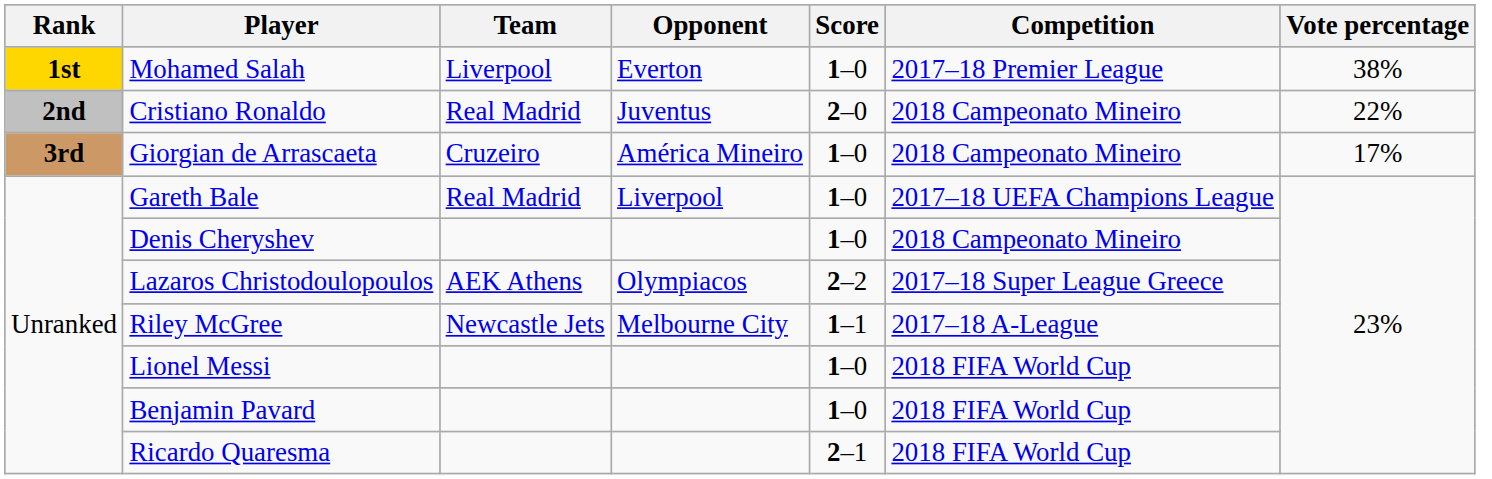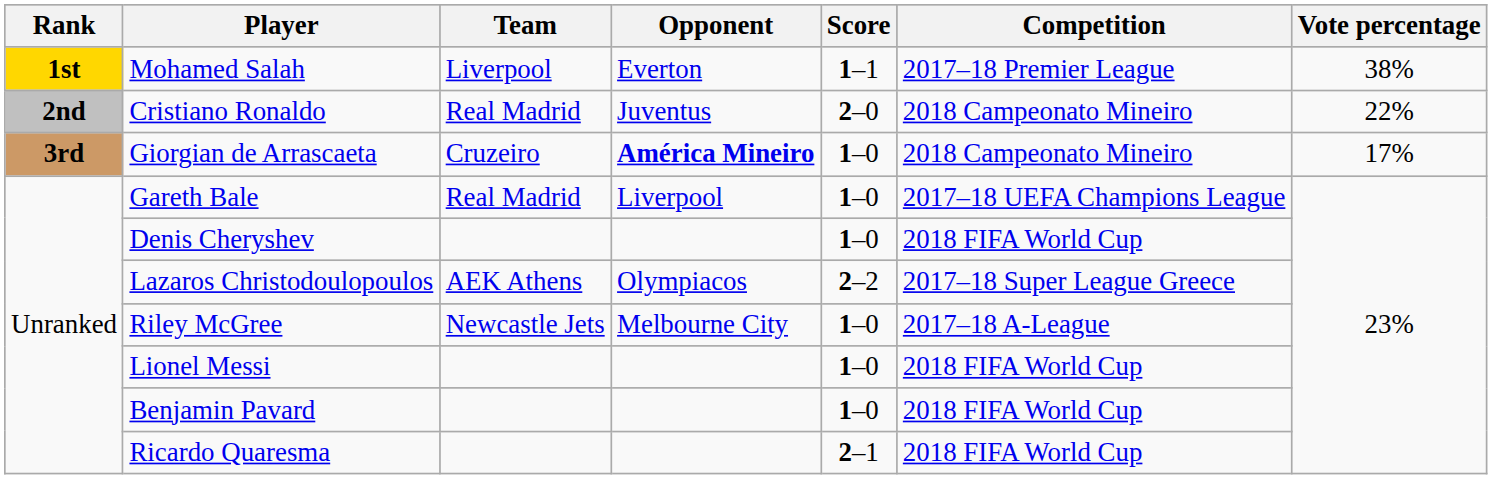Mohamed Salah | Score: 1–0 -> 1–1
Giorgian de Arrascaeta | Opponent: normal -> bold
Denis Cheryshev | Competition: 2018 Campeonato Mineiro -> 2018 FIFA World Cup
Riley McGree | Score: 1–1 -> 1–0
